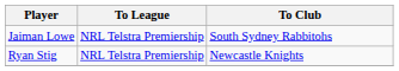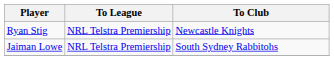rows swapped: Ryan Stig <-> Jaiman Lowe
